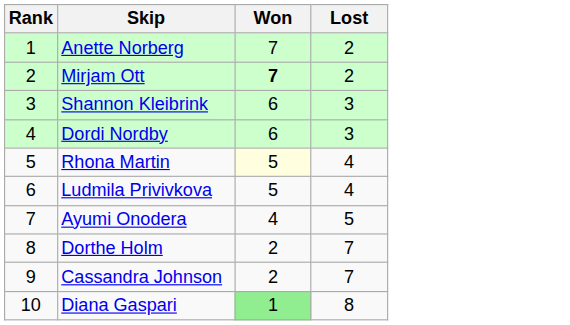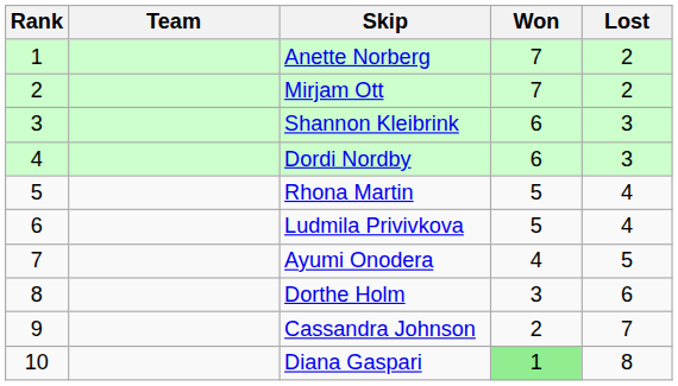+ column: Team
Mirjam Ott | Won: bold -> normal
Rhona Martin | Won: lightyellow background -> no background
Dorthe Holm | Won: 2 -> 3
Dorthe Holm | Lost: 7 -> 6
